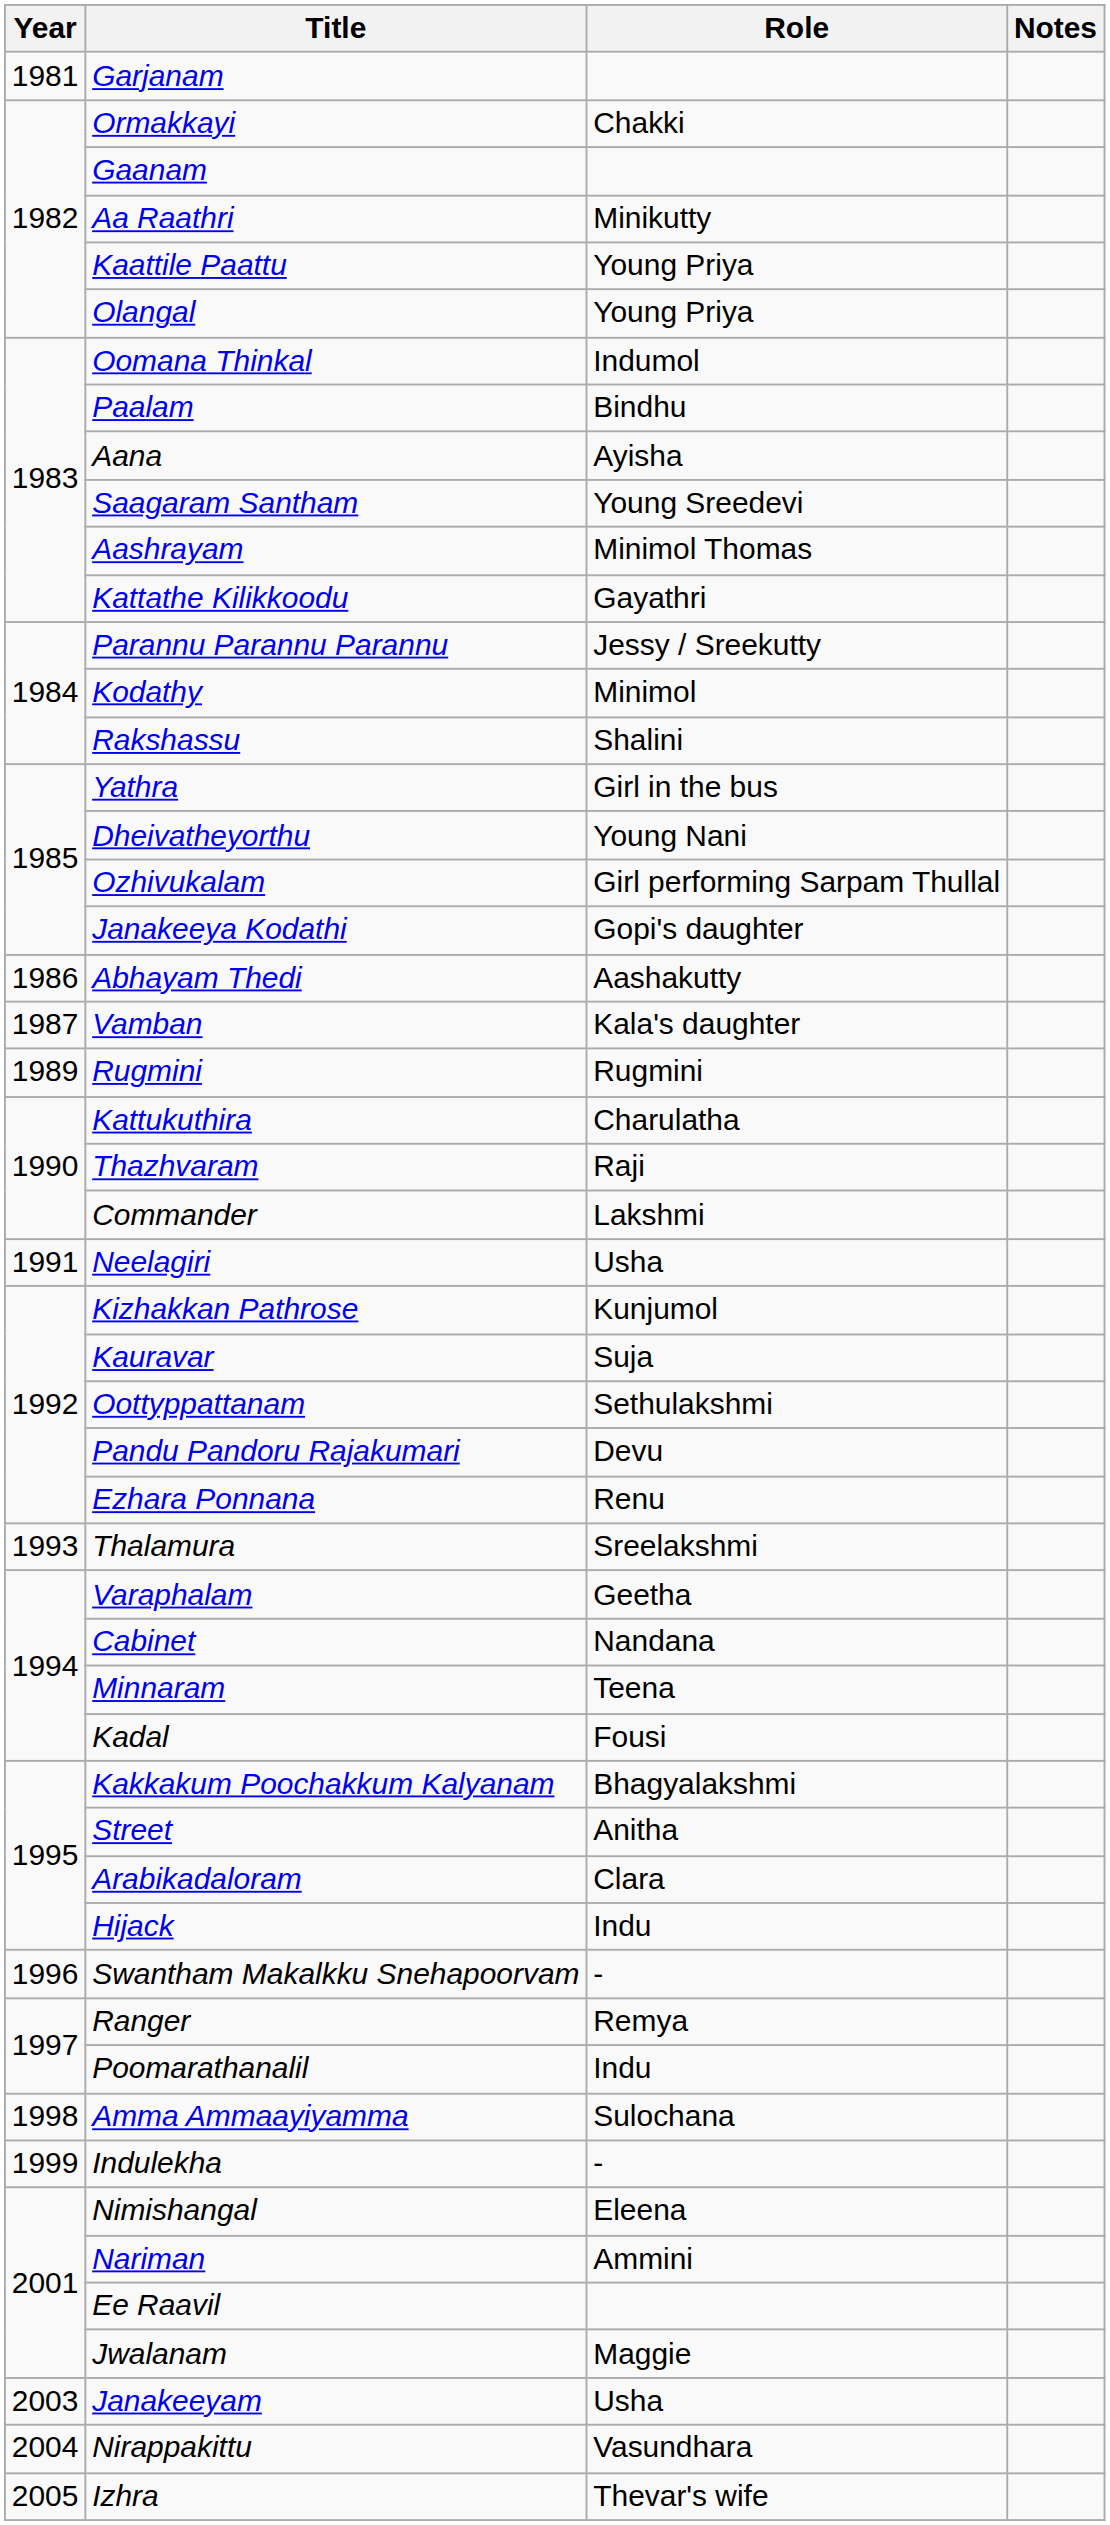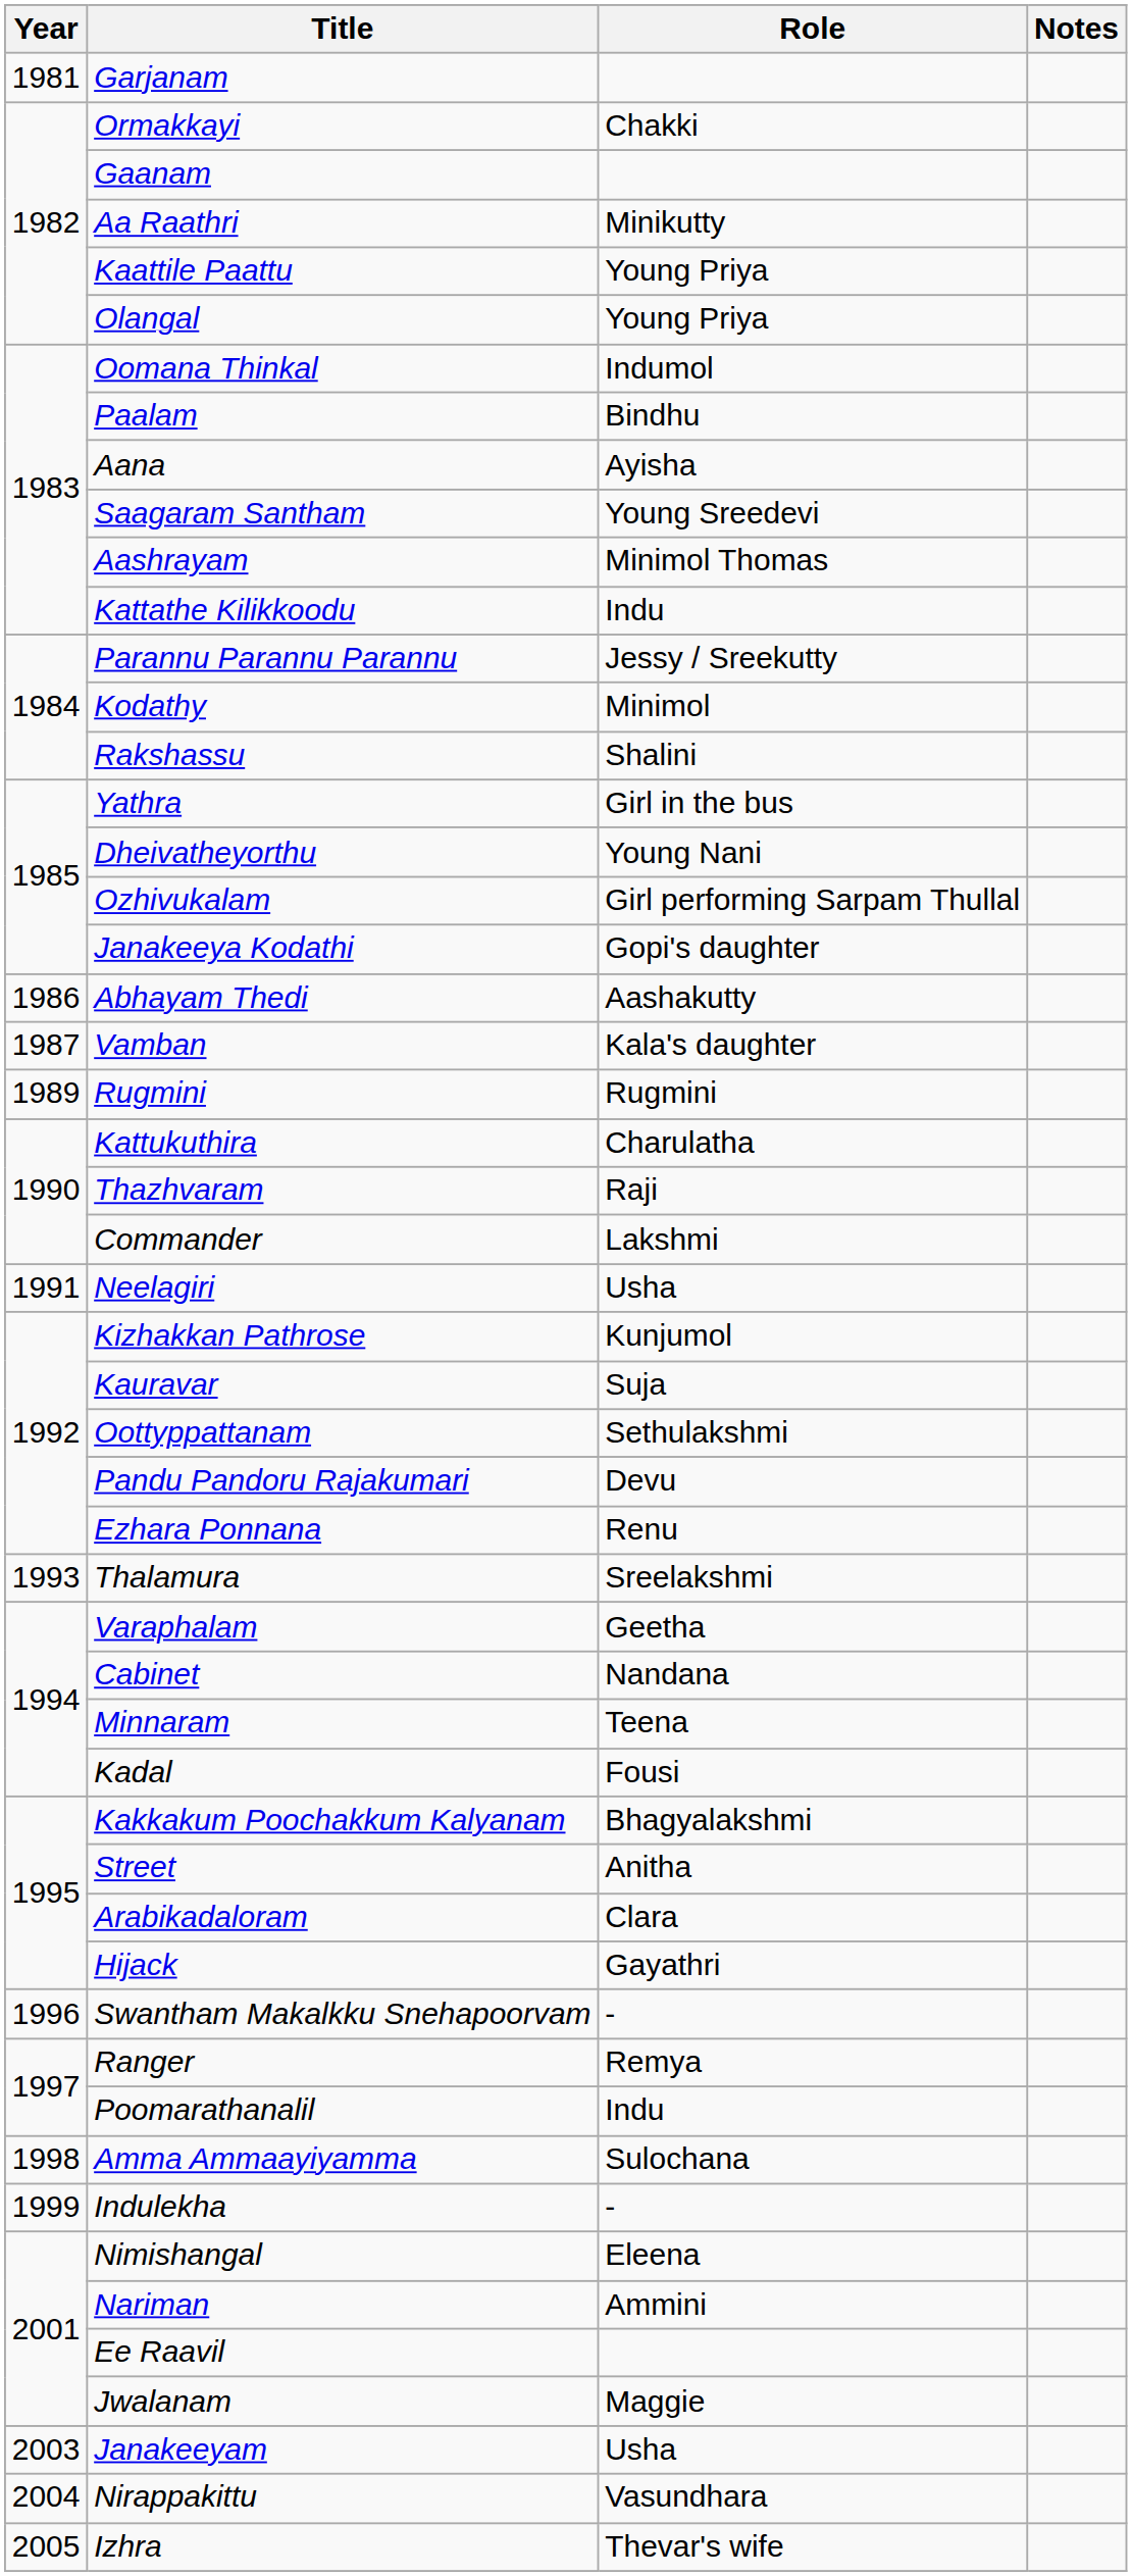Kattathe Kilikkoodu | Role: Gayathri -> Indu
Hijack | Role: Indu -> Gayathri
